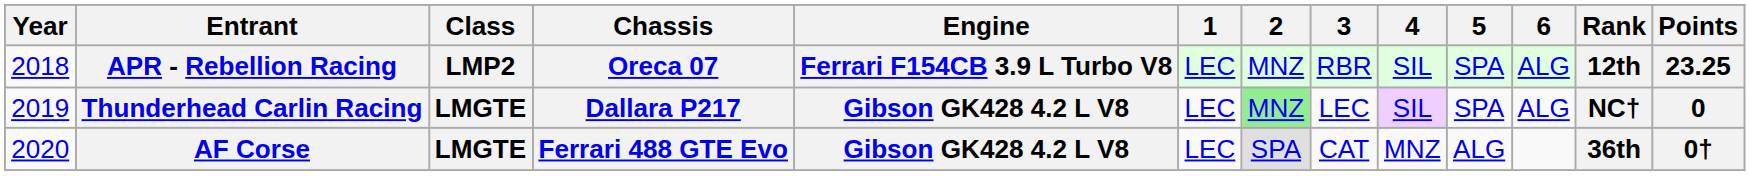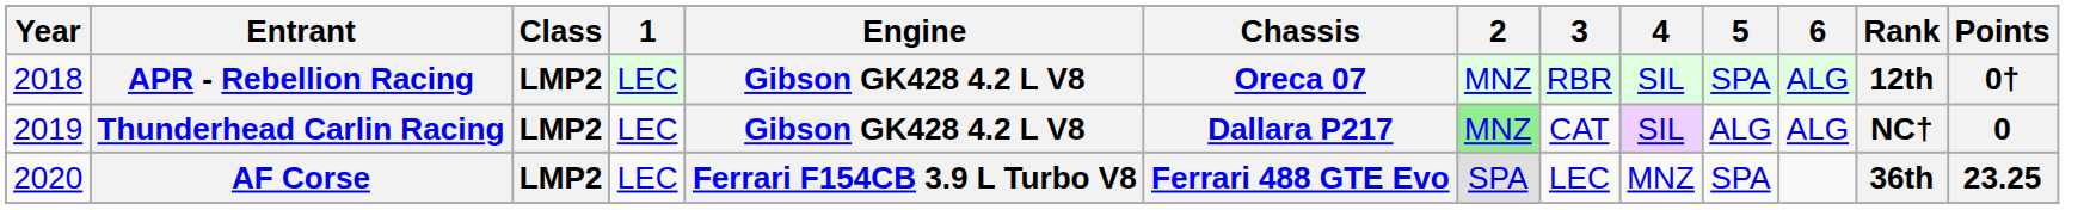columns swapped: Chassis <-> 1
APR - Rebellion Racing | Engine: Ferrari F154CB 3.9 L Turbo V8 -> Gibson GK428 4.2 L V8
APR - Rebellion Racing | Points: 23.25 -> 0†
Thunderhead Carlin Racing | Class: LMGTE -> LMP2
Thunderhead Carlin Racing | 3: LEC -> CAT
Thunderhead Carlin Racing | 5: SPA -> ALG
AF Corse | Class: LMGTE -> LMP2
AF Corse | Engine: Gibson GK428 4.2 L V8 -> Ferrari F154CB 3.9 L Turbo V8
AF Corse | 3: CAT -> LEC
AF Corse | 5: ALG -> SPA
AF Corse | Points: 0† -> 23.25
